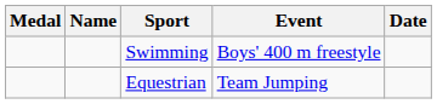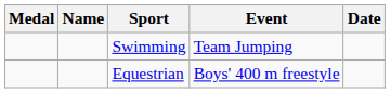Swimming | Event: Boys' 400 m freestyle -> Team Jumping
Equestrian | Event: Team Jumping -> Boys' 400 m freestyle
